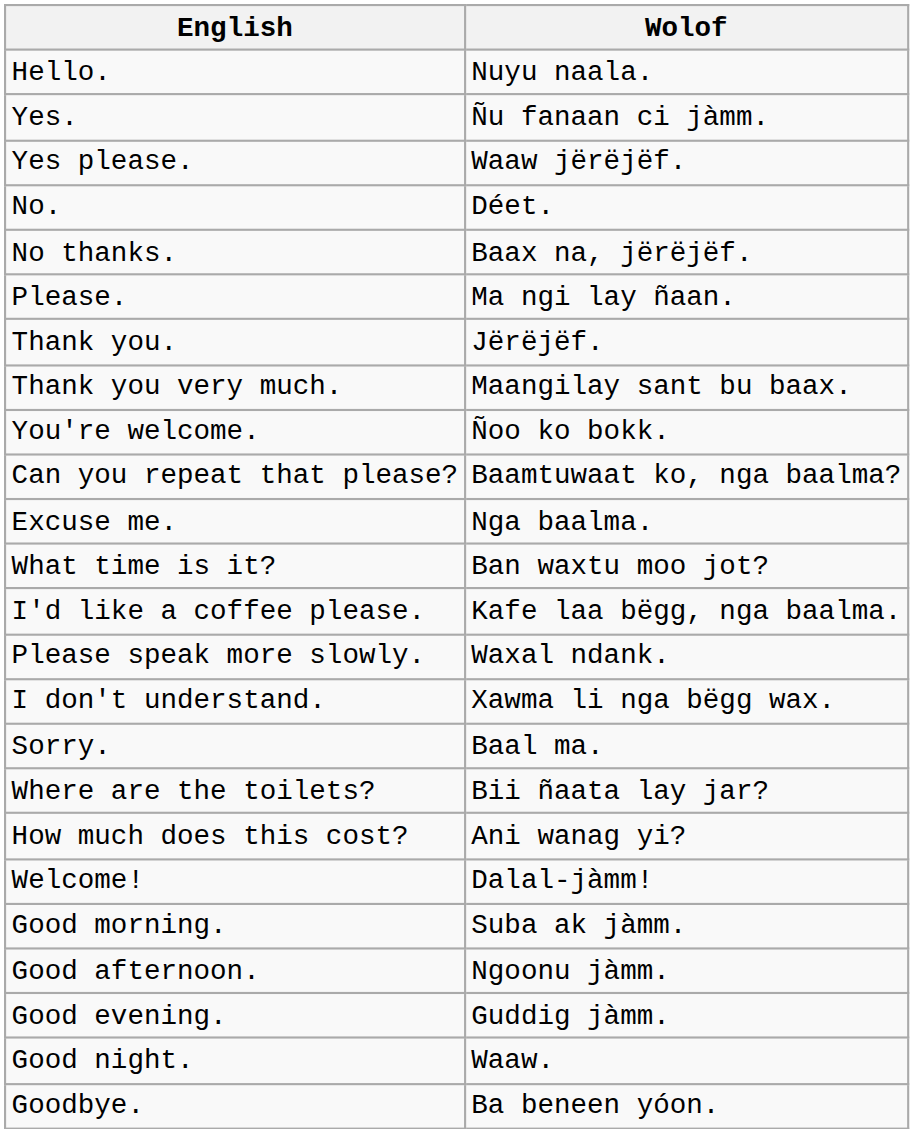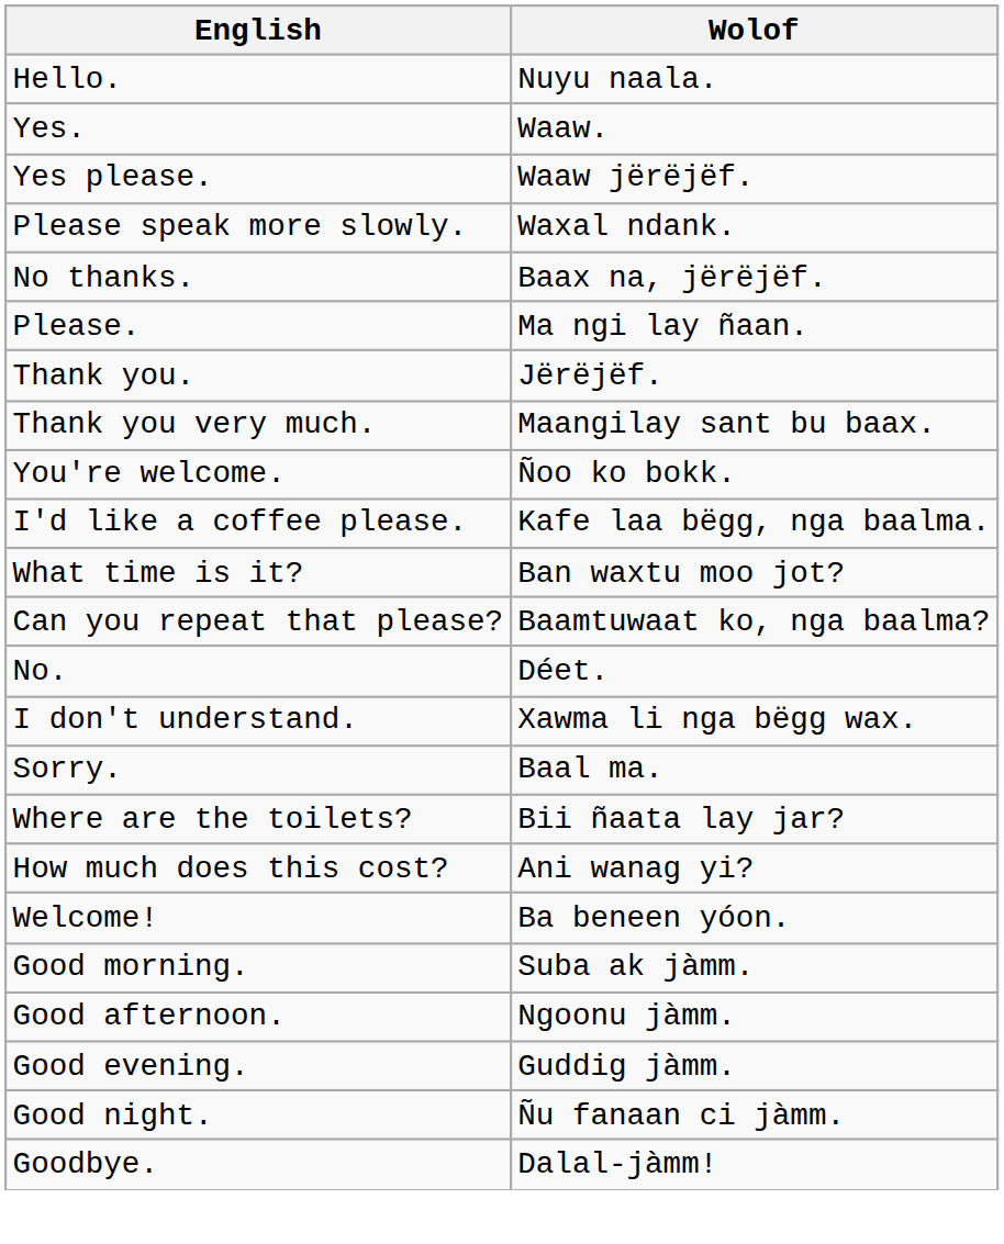Yes. | Wolof: Ñu fanaan ci jàmm. -> Waaw.
rows swapped: No. <-> Please speak more slowly.
rows swapped: I'd like a coffee please. <-> Can you repeat that please?
- row: Excuse me. | Nga baalma.
Welcome! | Wolof: Dalal-jàmm! -> Ba beneen yóon.
Good night. | Wolof: Waaw. -> Ñu fanaan ci jàmm.
Goodbye. | Wolof: Ba beneen yóon. -> Dalal-jàmm!
